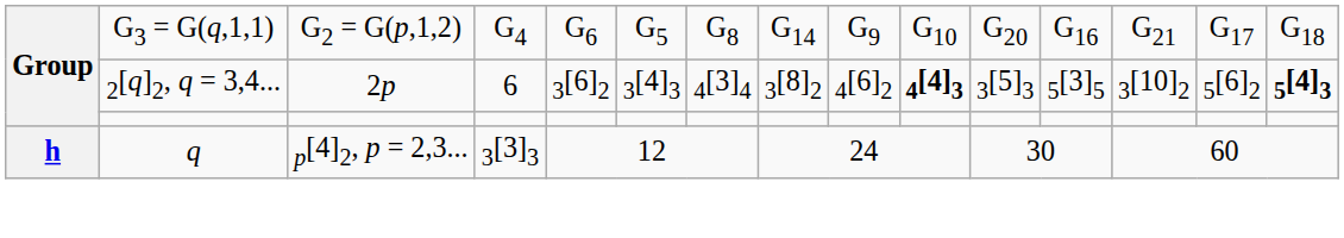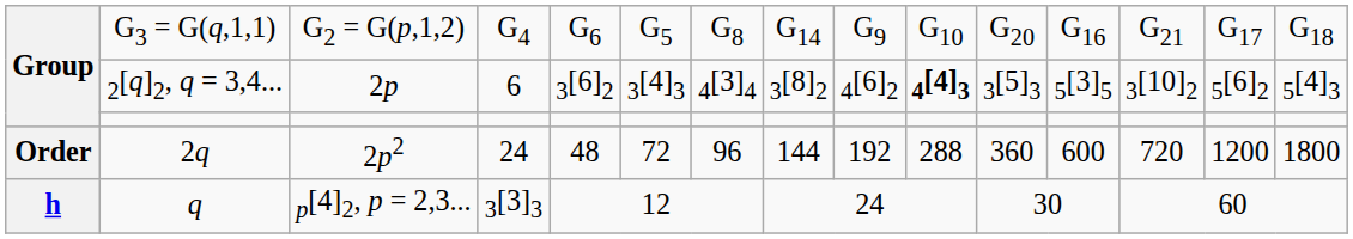2[q]2, q = 3,4... | column 15: bold -> normal
+ row: Order | 2q | 2p2 | 24 | 48 | 72 | 96 | 144 | 192 | 288 | 360 | 600 | 720 | 1200 | 1800
